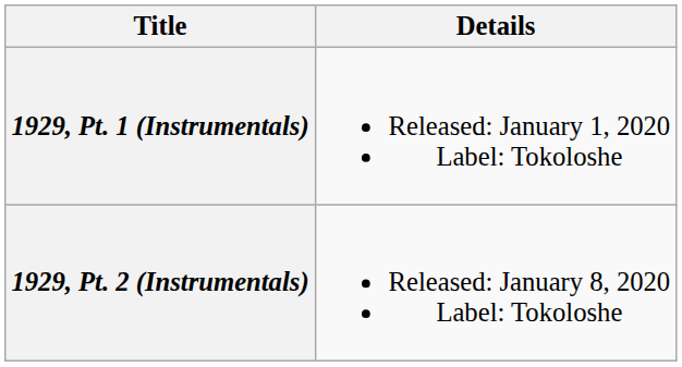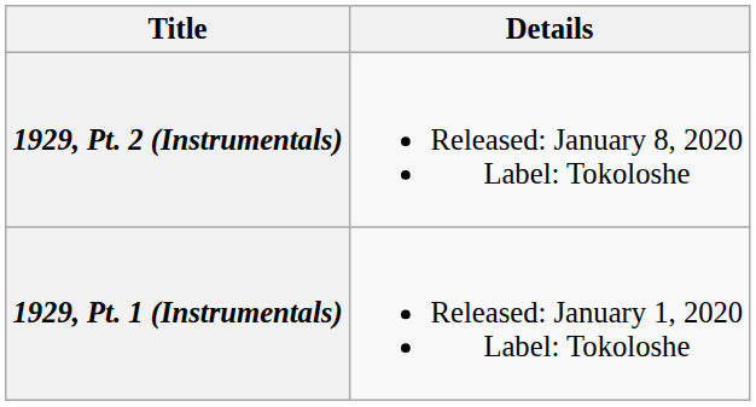rows swapped: 1929, Pt. 1 (Instrumentals) <-> 1929, Pt. 2 (Instrumentals)
